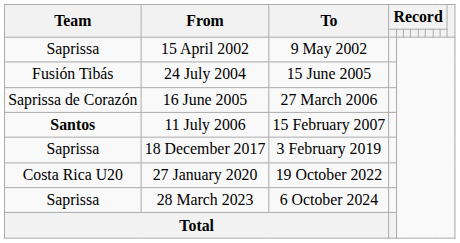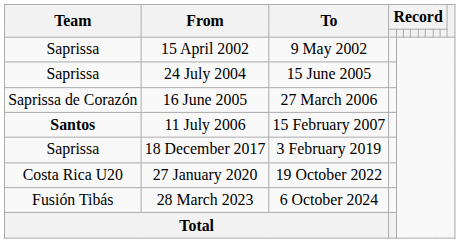24 July 2004 | Team: Fusión Tibás -> Saprissa
28 March 2023 | Team: Saprissa -> Fusión Tibás
